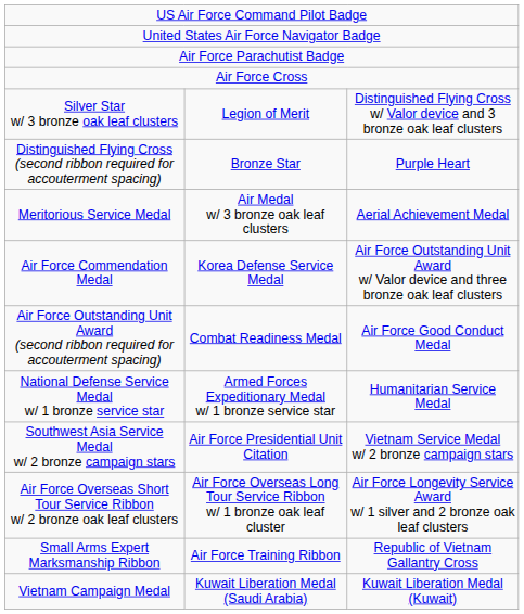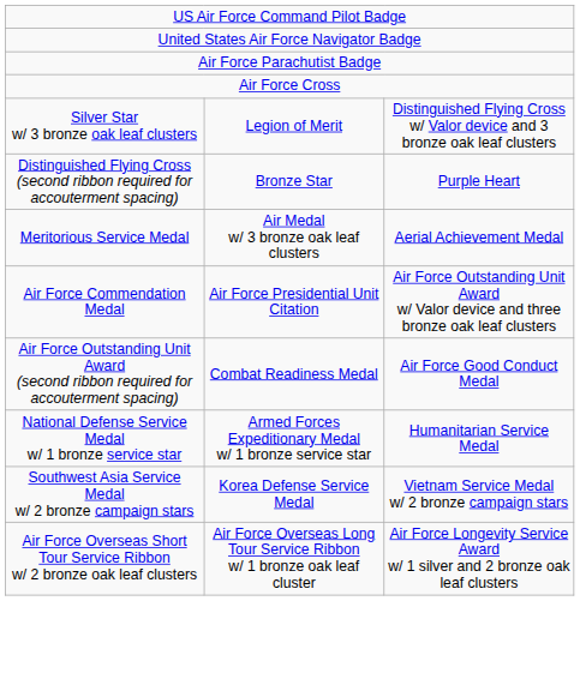Air Force Commendation Medal | column 2: Korea Defense Service Medal -> Air Force Presidential Unit Citation
Southwest Asia Service Medal w/ 2 bronze campaign stars | column 2: Air Force Presidential Unit Citation -> Korea Defense Service Medal
- row: Small Arms Expert Marksmanship Ribbon | Air Force Training Ribbon | Republic of Vietnam Gallantry Cross
- row: Vietnam Campaign Medal | Kuwait Liberation Medal (Saudi Arabia) | Kuwait Liberation Medal (Kuwait)
